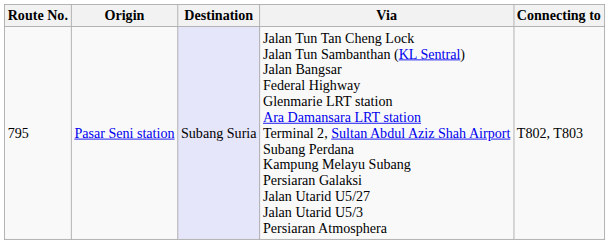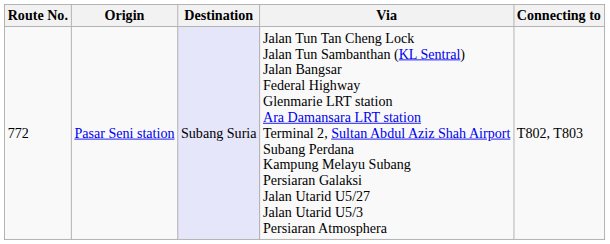Pasar Seni station | Route No.: 795 -> 772
